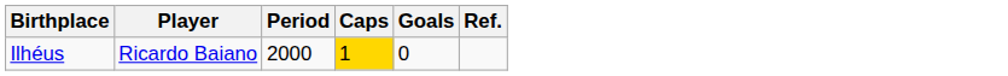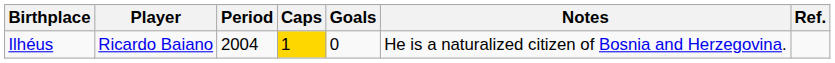+ column: Notes | He is a naturalized citizen of Bosnia and Herzegovina.
Ilhéus | Period: 2000 -> 2004
